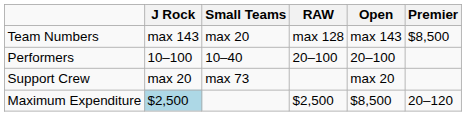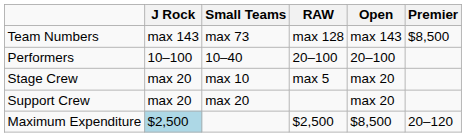Team Numbers | Small Teams: max 20 -> max 73
+ row: Stage Crew | max 20 | max 10 | max 5 | max 20
Support Crew | Small Teams: max 73 -> max 20
